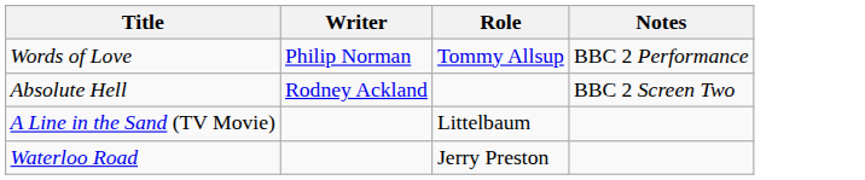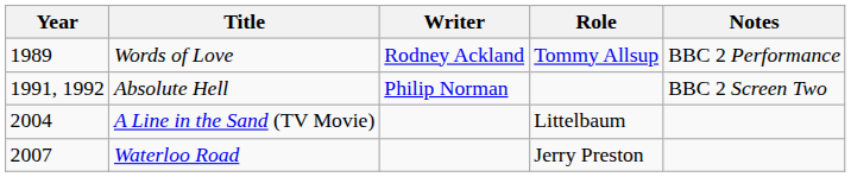+ column: Year | 1989 | 1991, 1992 | 2004 | 2007
Words of Love | Writer: Philip Norman -> Rodney Ackland
Absolute Hell | Writer: Rodney Ackland -> Philip Norman
